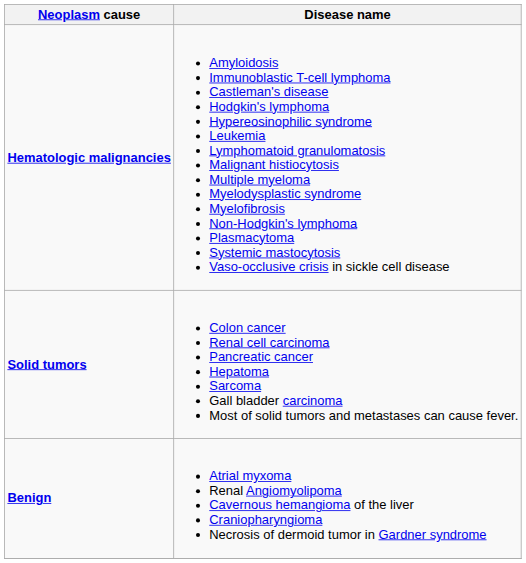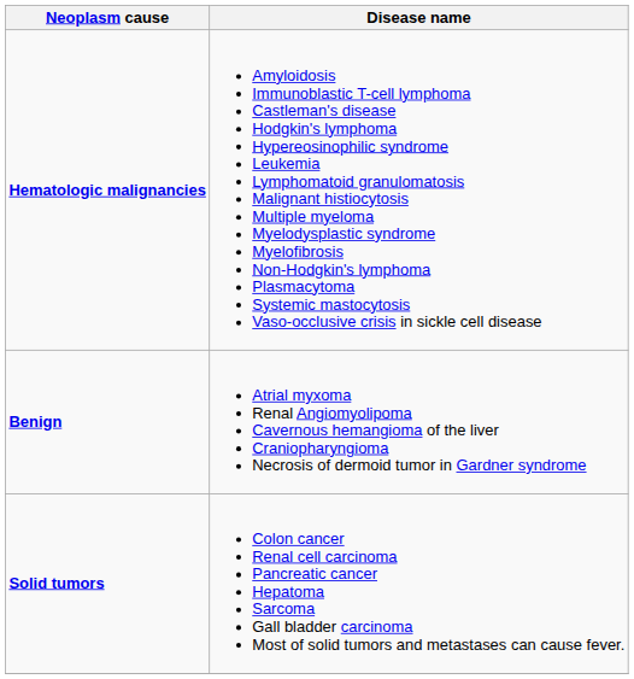rows swapped: Solid tumors <-> Benign
